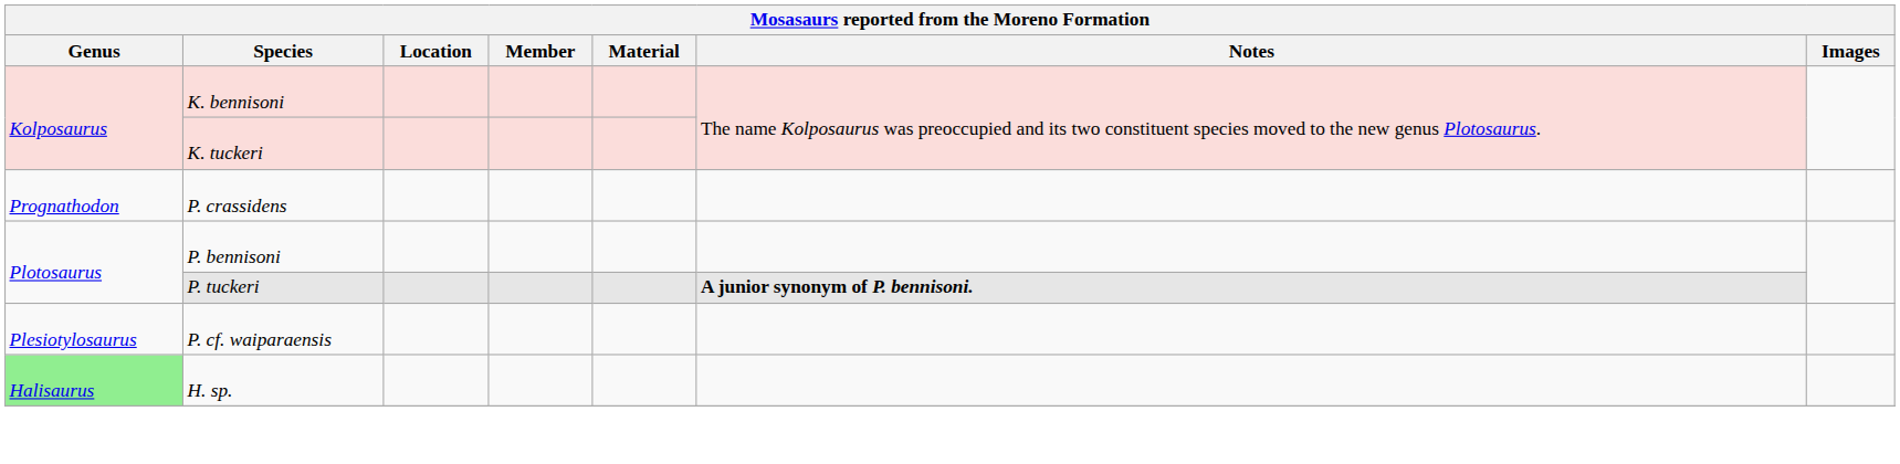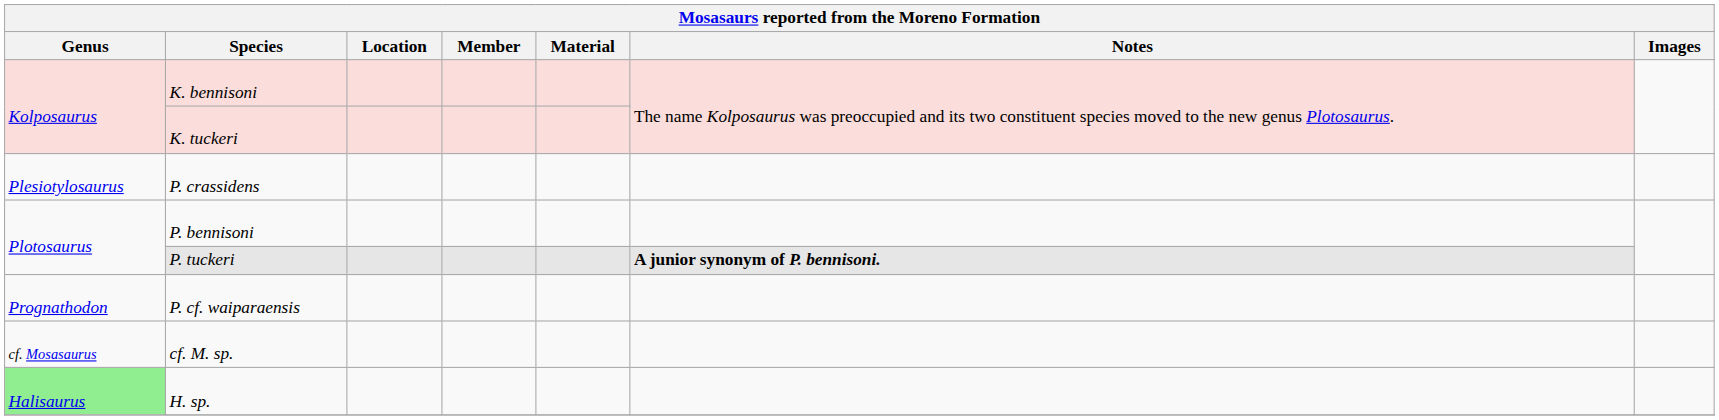P. crassidens | Genus: Prognathodon -> Plesiotylosaurus
P. cf. waiparaensis | Genus: Plesiotylosaurus -> Prognathodon
+ row: cf. Mosasaurus | cf. M. sp.
